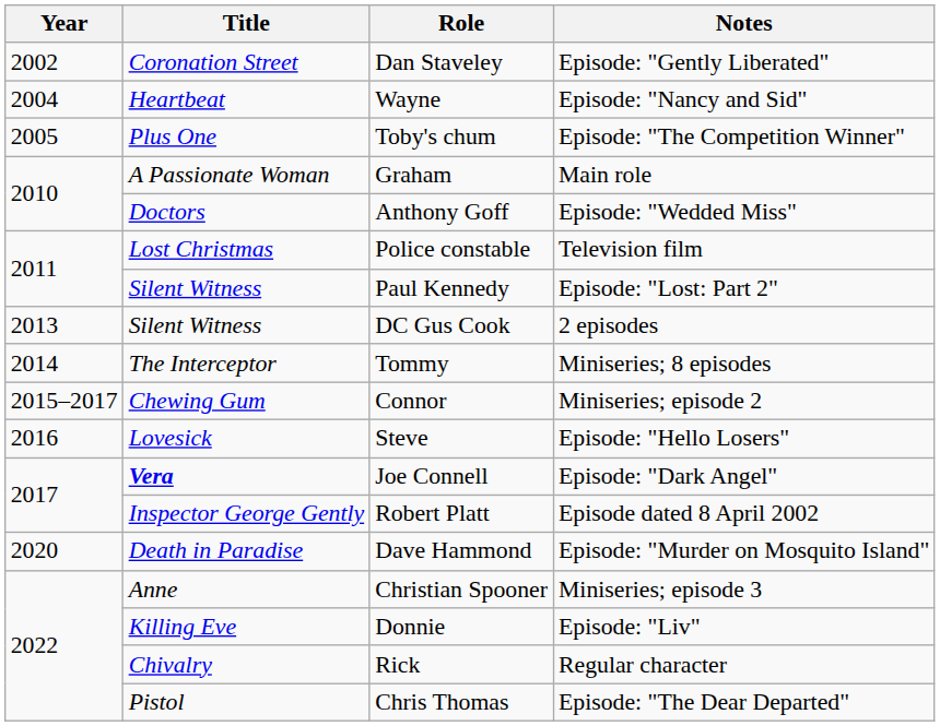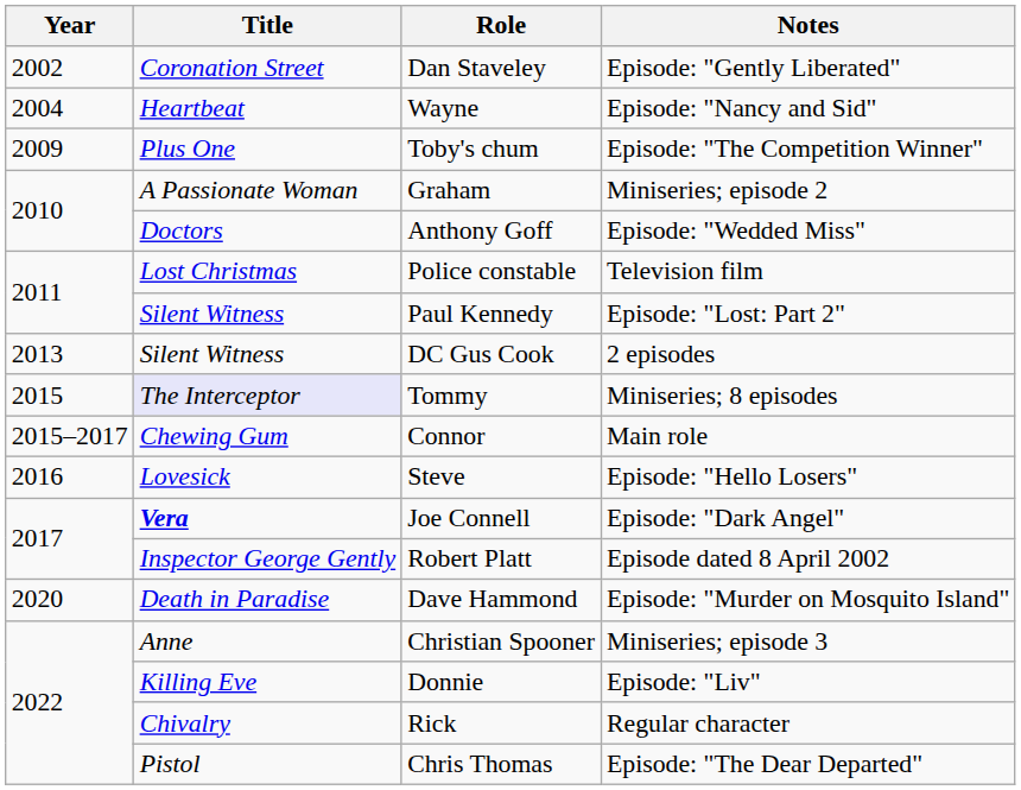Toby's chum | Year: 2005 -> 2009
Graham | Notes: Main role -> Miniseries; episode 2
Tommy | Year: 2014 -> 2015
Tommy | Title: no background -> lavender background
Connor | Notes: Miniseries; episode 2 -> Main role
